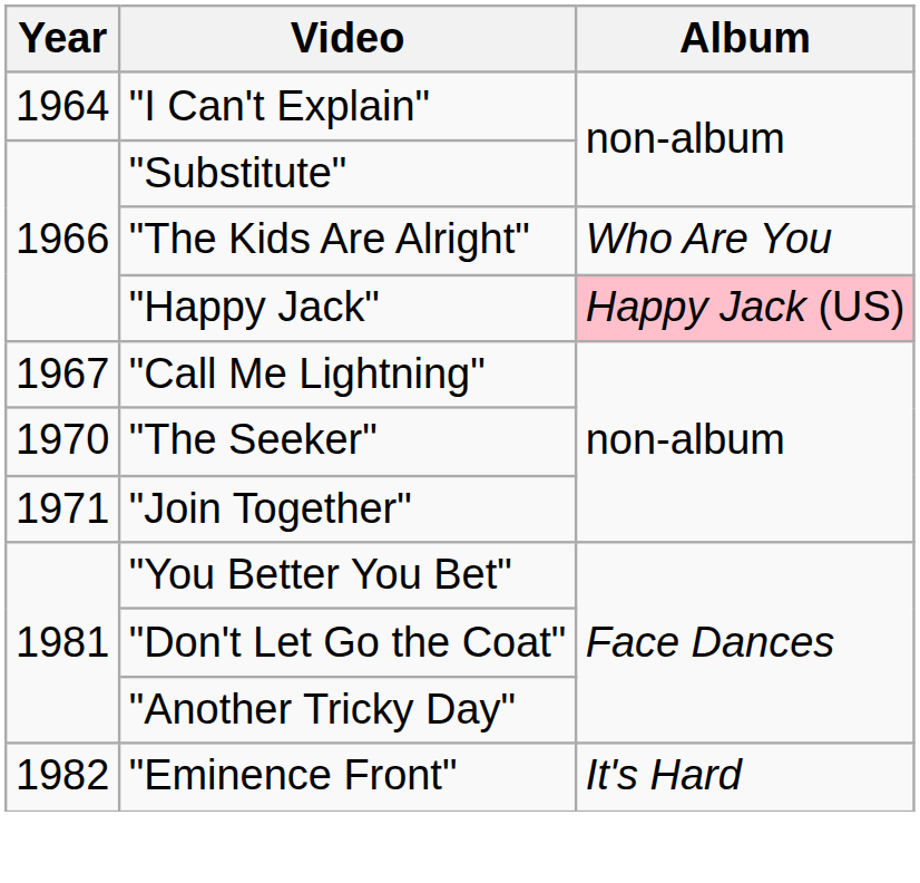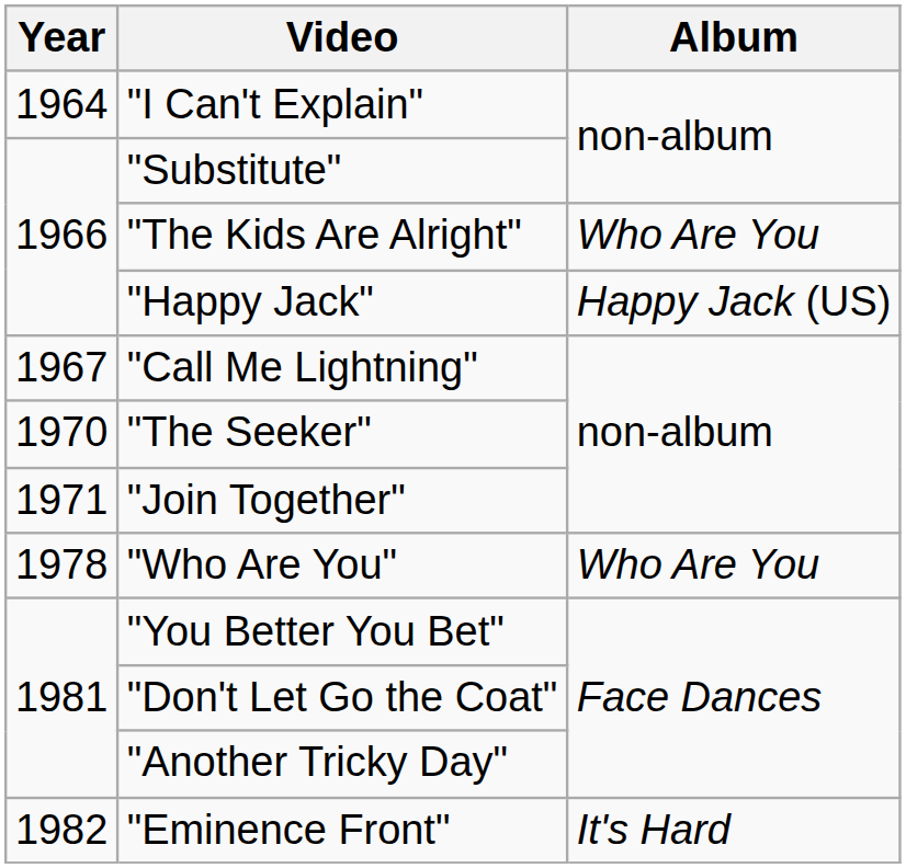"Happy Jack" | Album: pink background -> no background
+ row: 1978 | "Who Are You" | Who Are You
